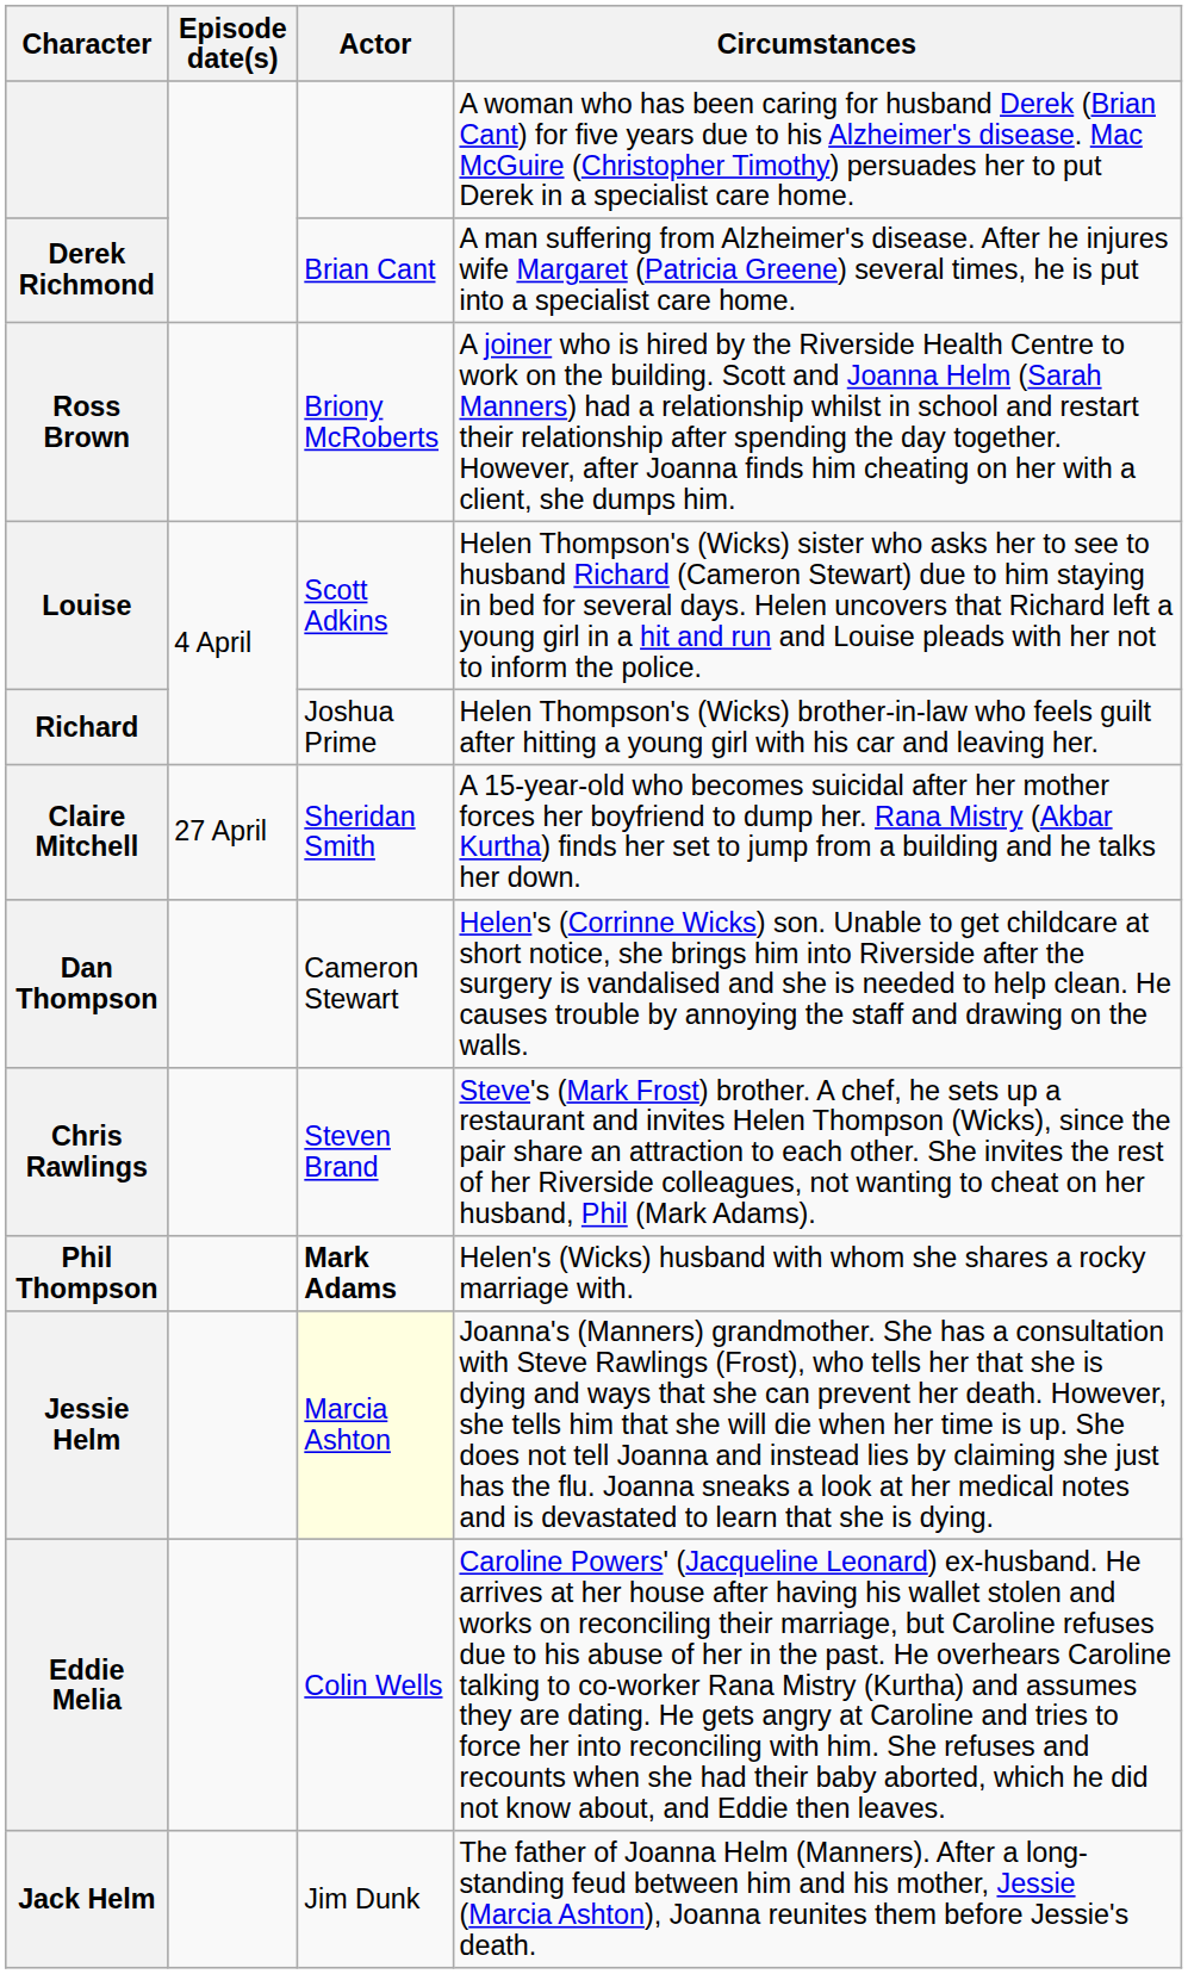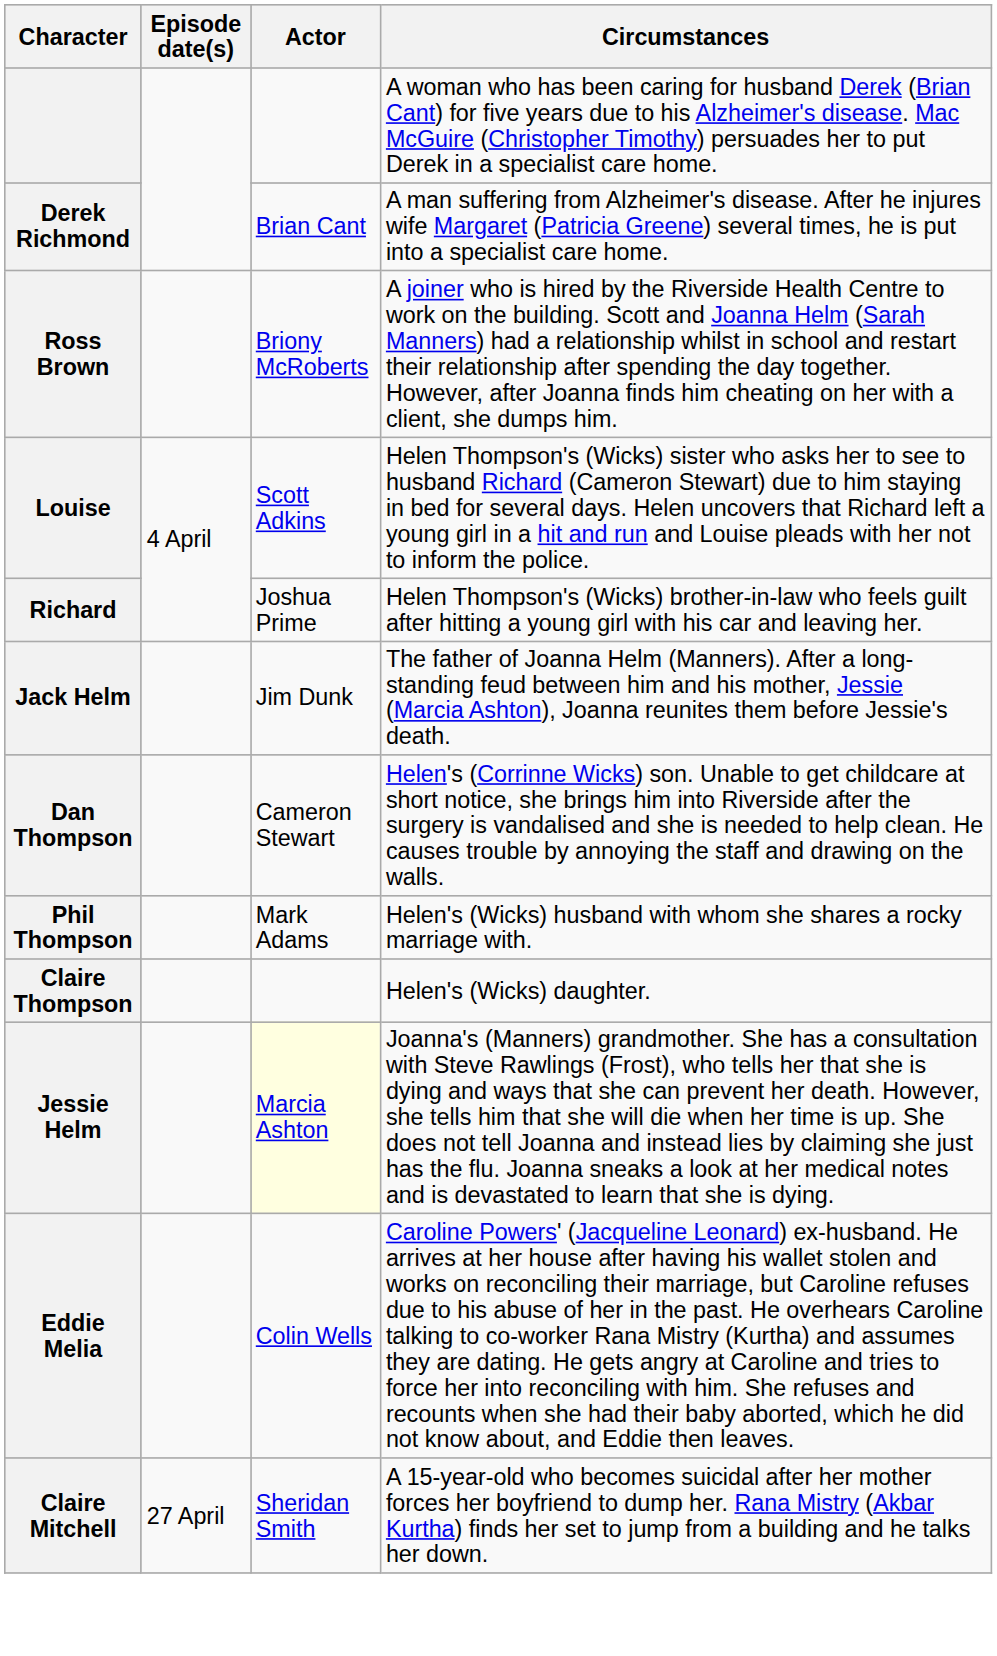rows swapped: Claire Mitchell <-> Jack Helm
- row: Chris Rawlings | Steven Brand | Steve's (Mark Frost) brother. A chef, he sets up a restaurant and invites Helen Thompson (Wicks), since the pair share an attraction to each other. She invites the rest of her Riverside colleagues, not wanting to cheat on her husband, Phil (Mark Adams).
Phil Thompson | Actor: bold -> normal
+ row: Claire Thompson | Helen's (Wicks) daughter.
